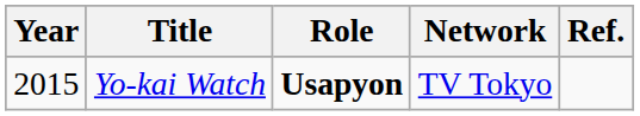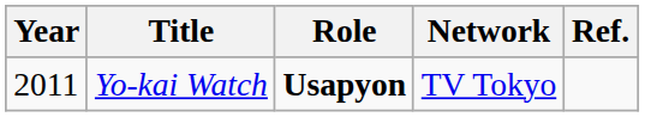Yo-kai Watch | Year: 2015 -> 2011
